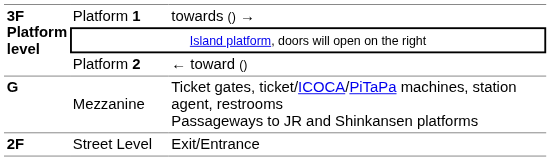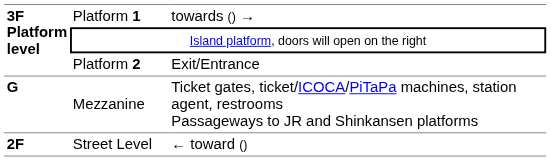Platform 2 | column 3: ← toward () -> Exit/Entrance
Street Level | column 3: Exit/Entrance -> ← toward ()
